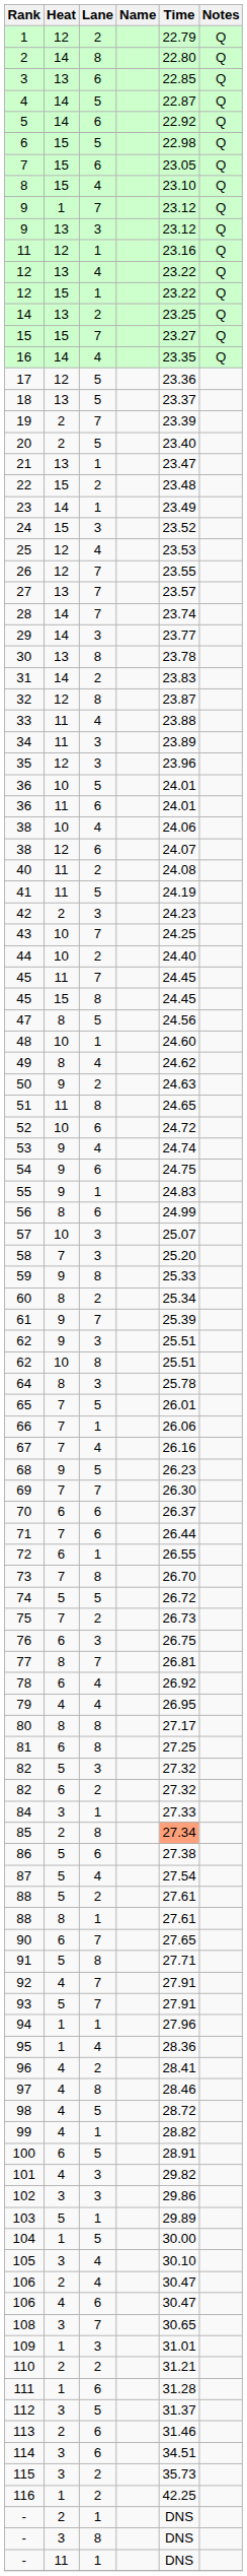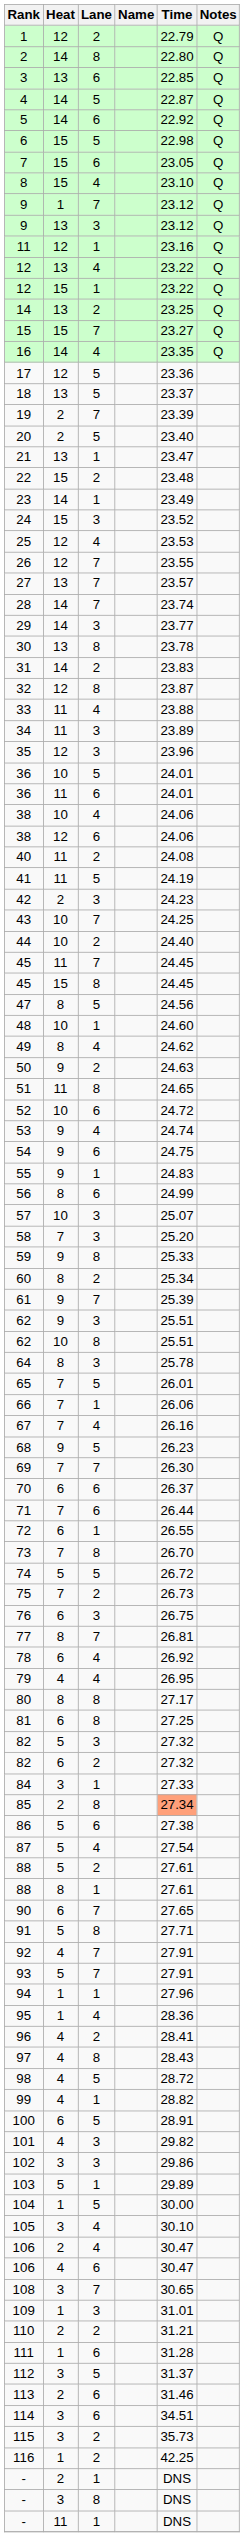38 / 12 | Time: 24.07 -> 24.06
97 | Time: 28.46 -> 28.43
